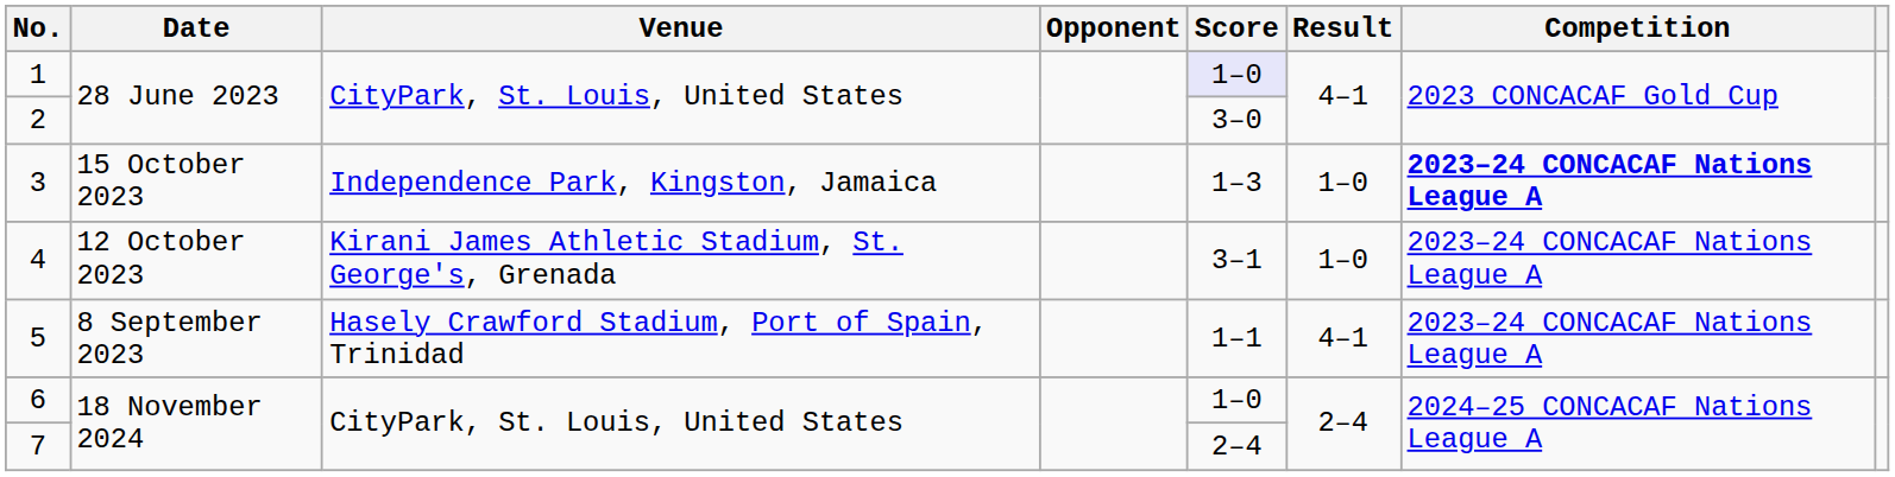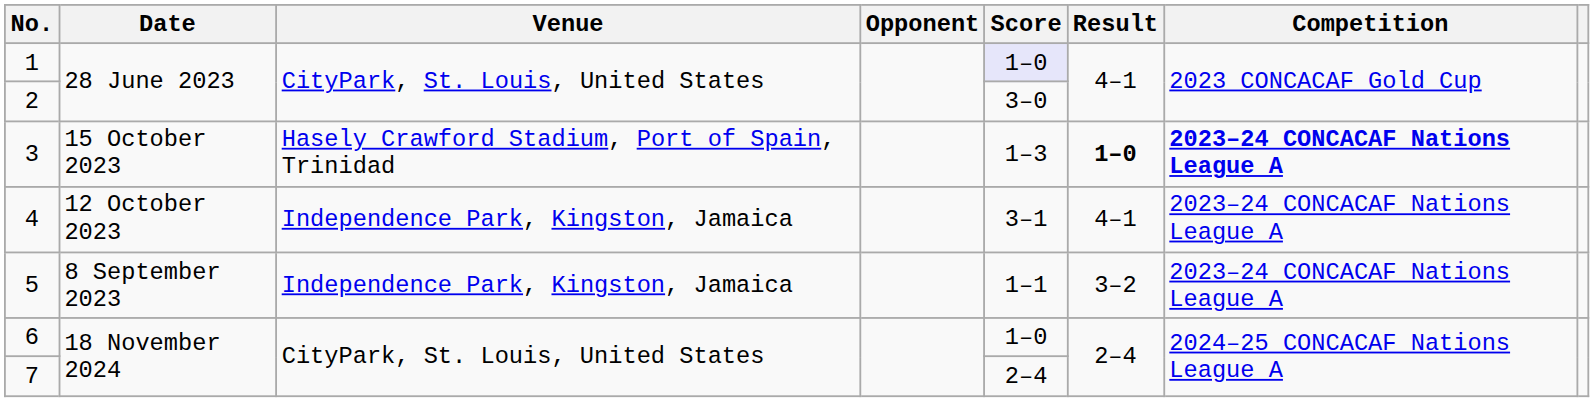3 | Venue: Independence Park, Kingston, Jamaica -> Hasely Crawford Stadium, Port of Spain, Trinidad
3 | Result: normal -> bold
4 | Venue: Kirani James Athletic Stadium, St. George's, Grenada -> Independence Park, Kingston, Jamaica
4 | Result: 1–0 -> 4–1
5 | Venue: Hasely Crawford Stadium, Port of Spain, Trinidad -> Independence Park, Kingston, Jamaica
5 | Result: 4–1 -> 3–2
